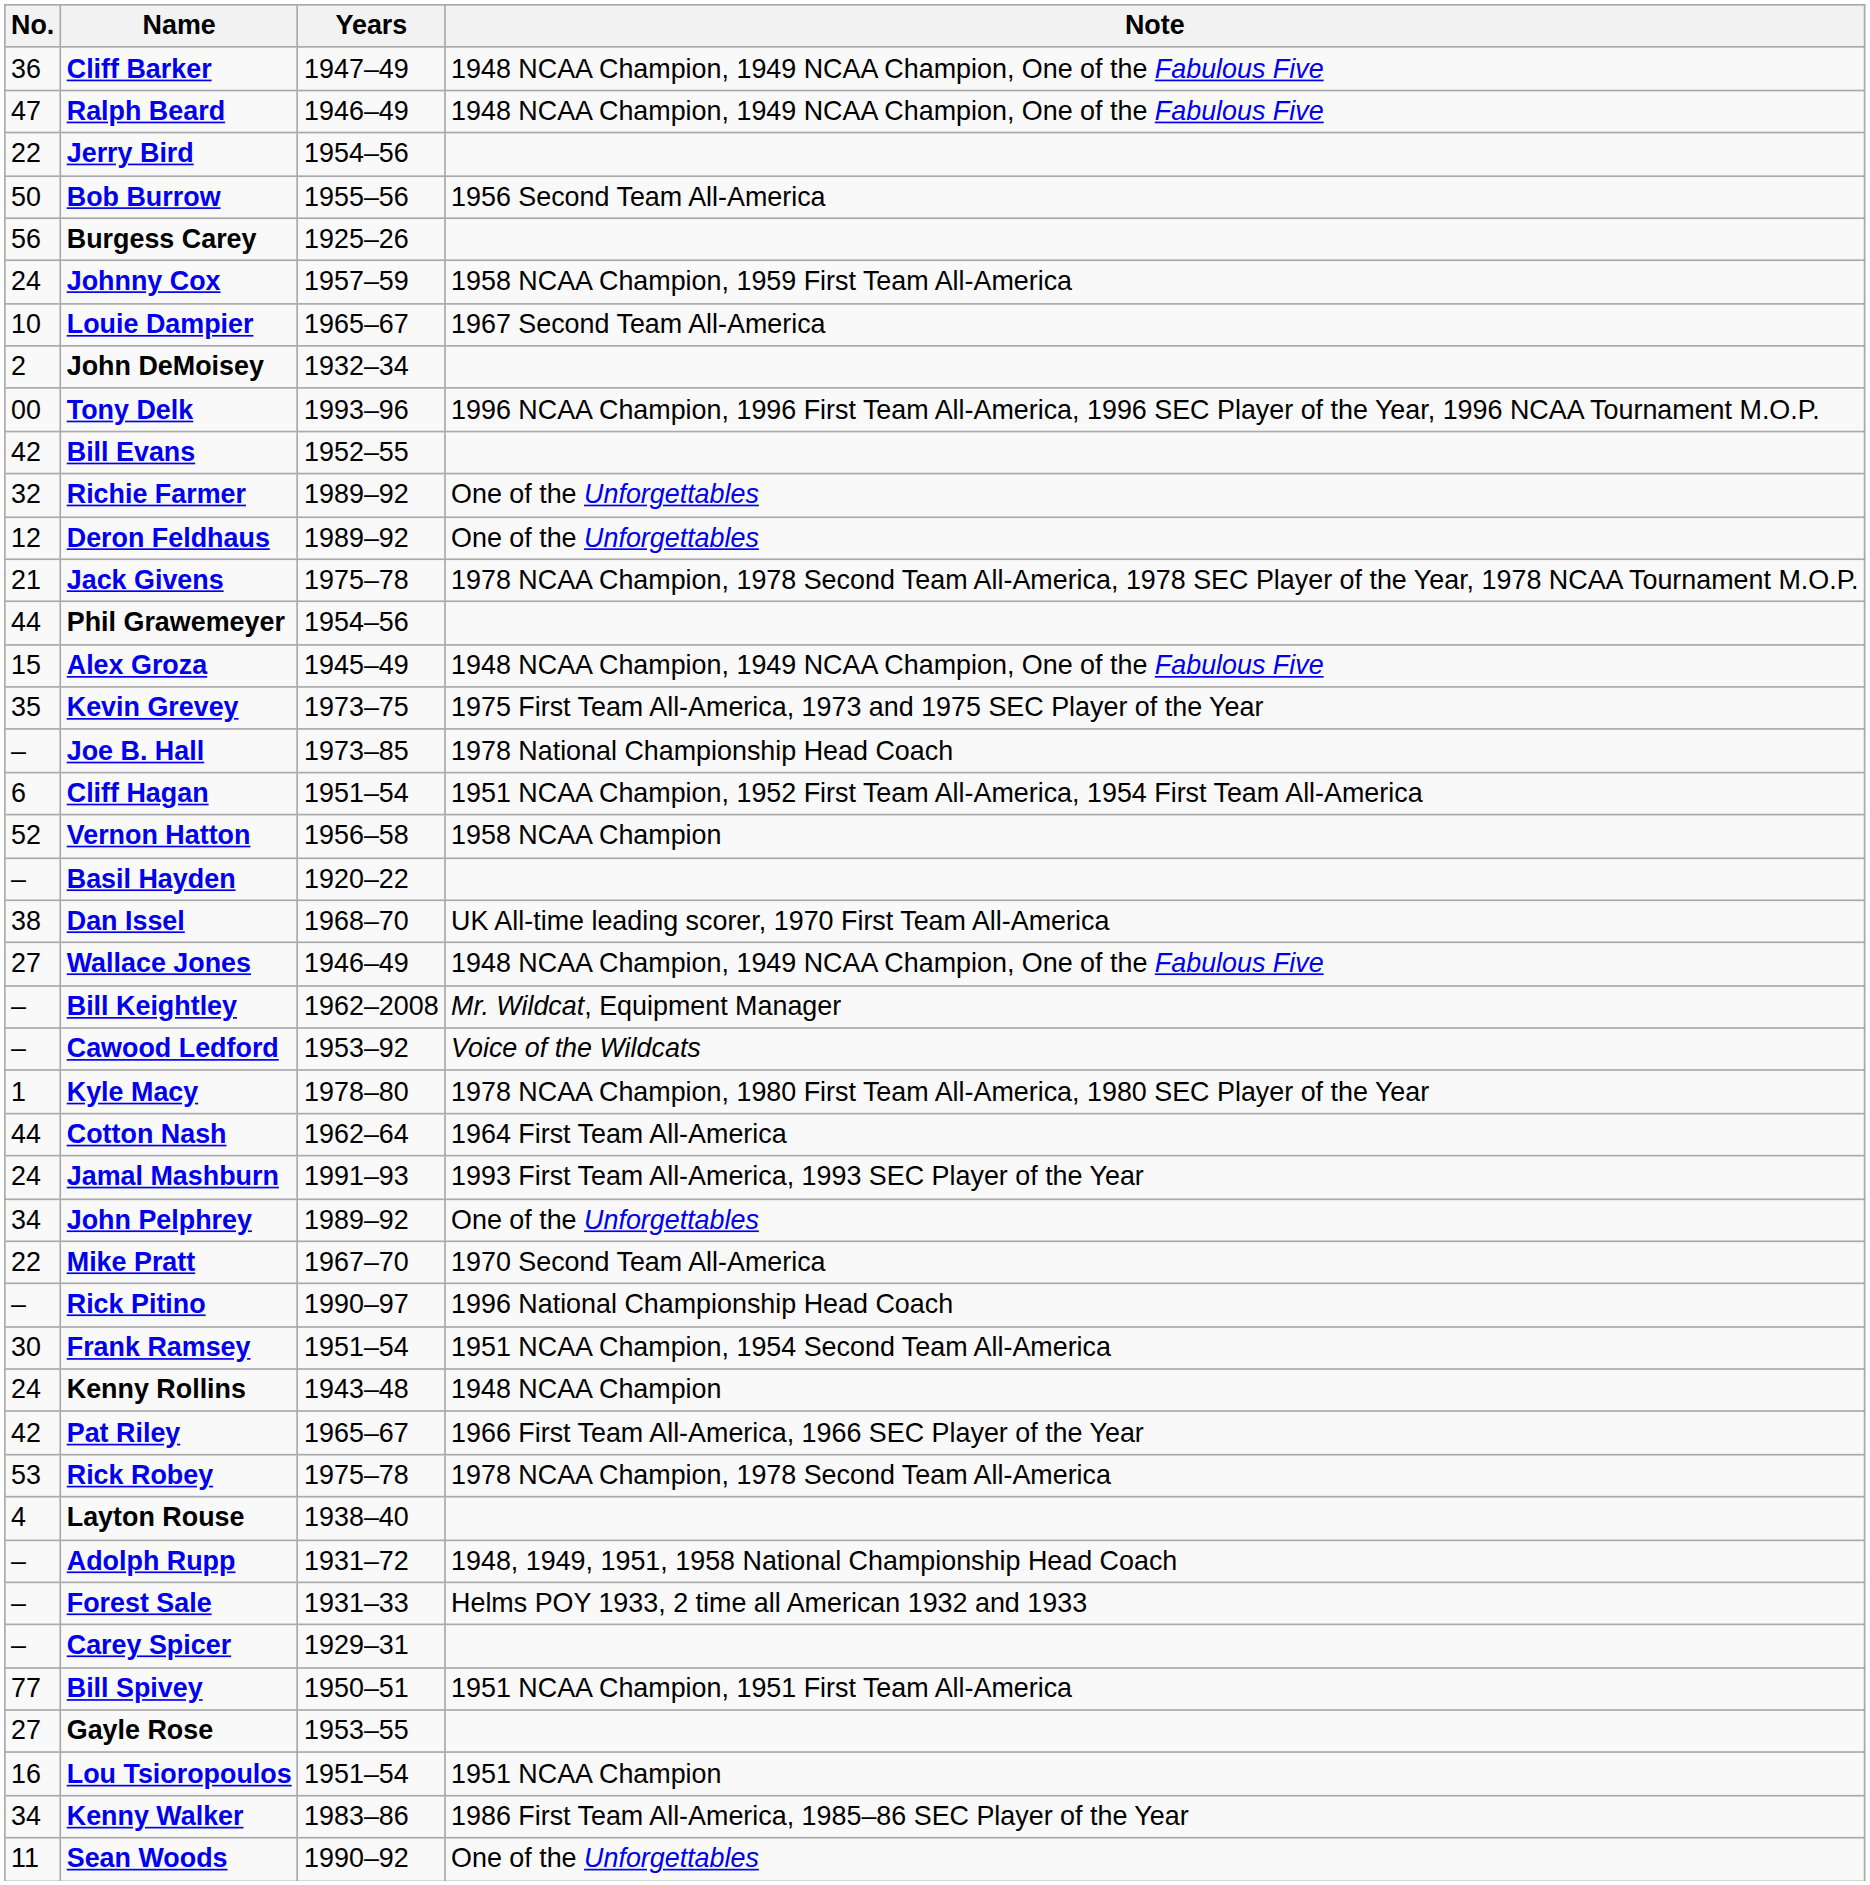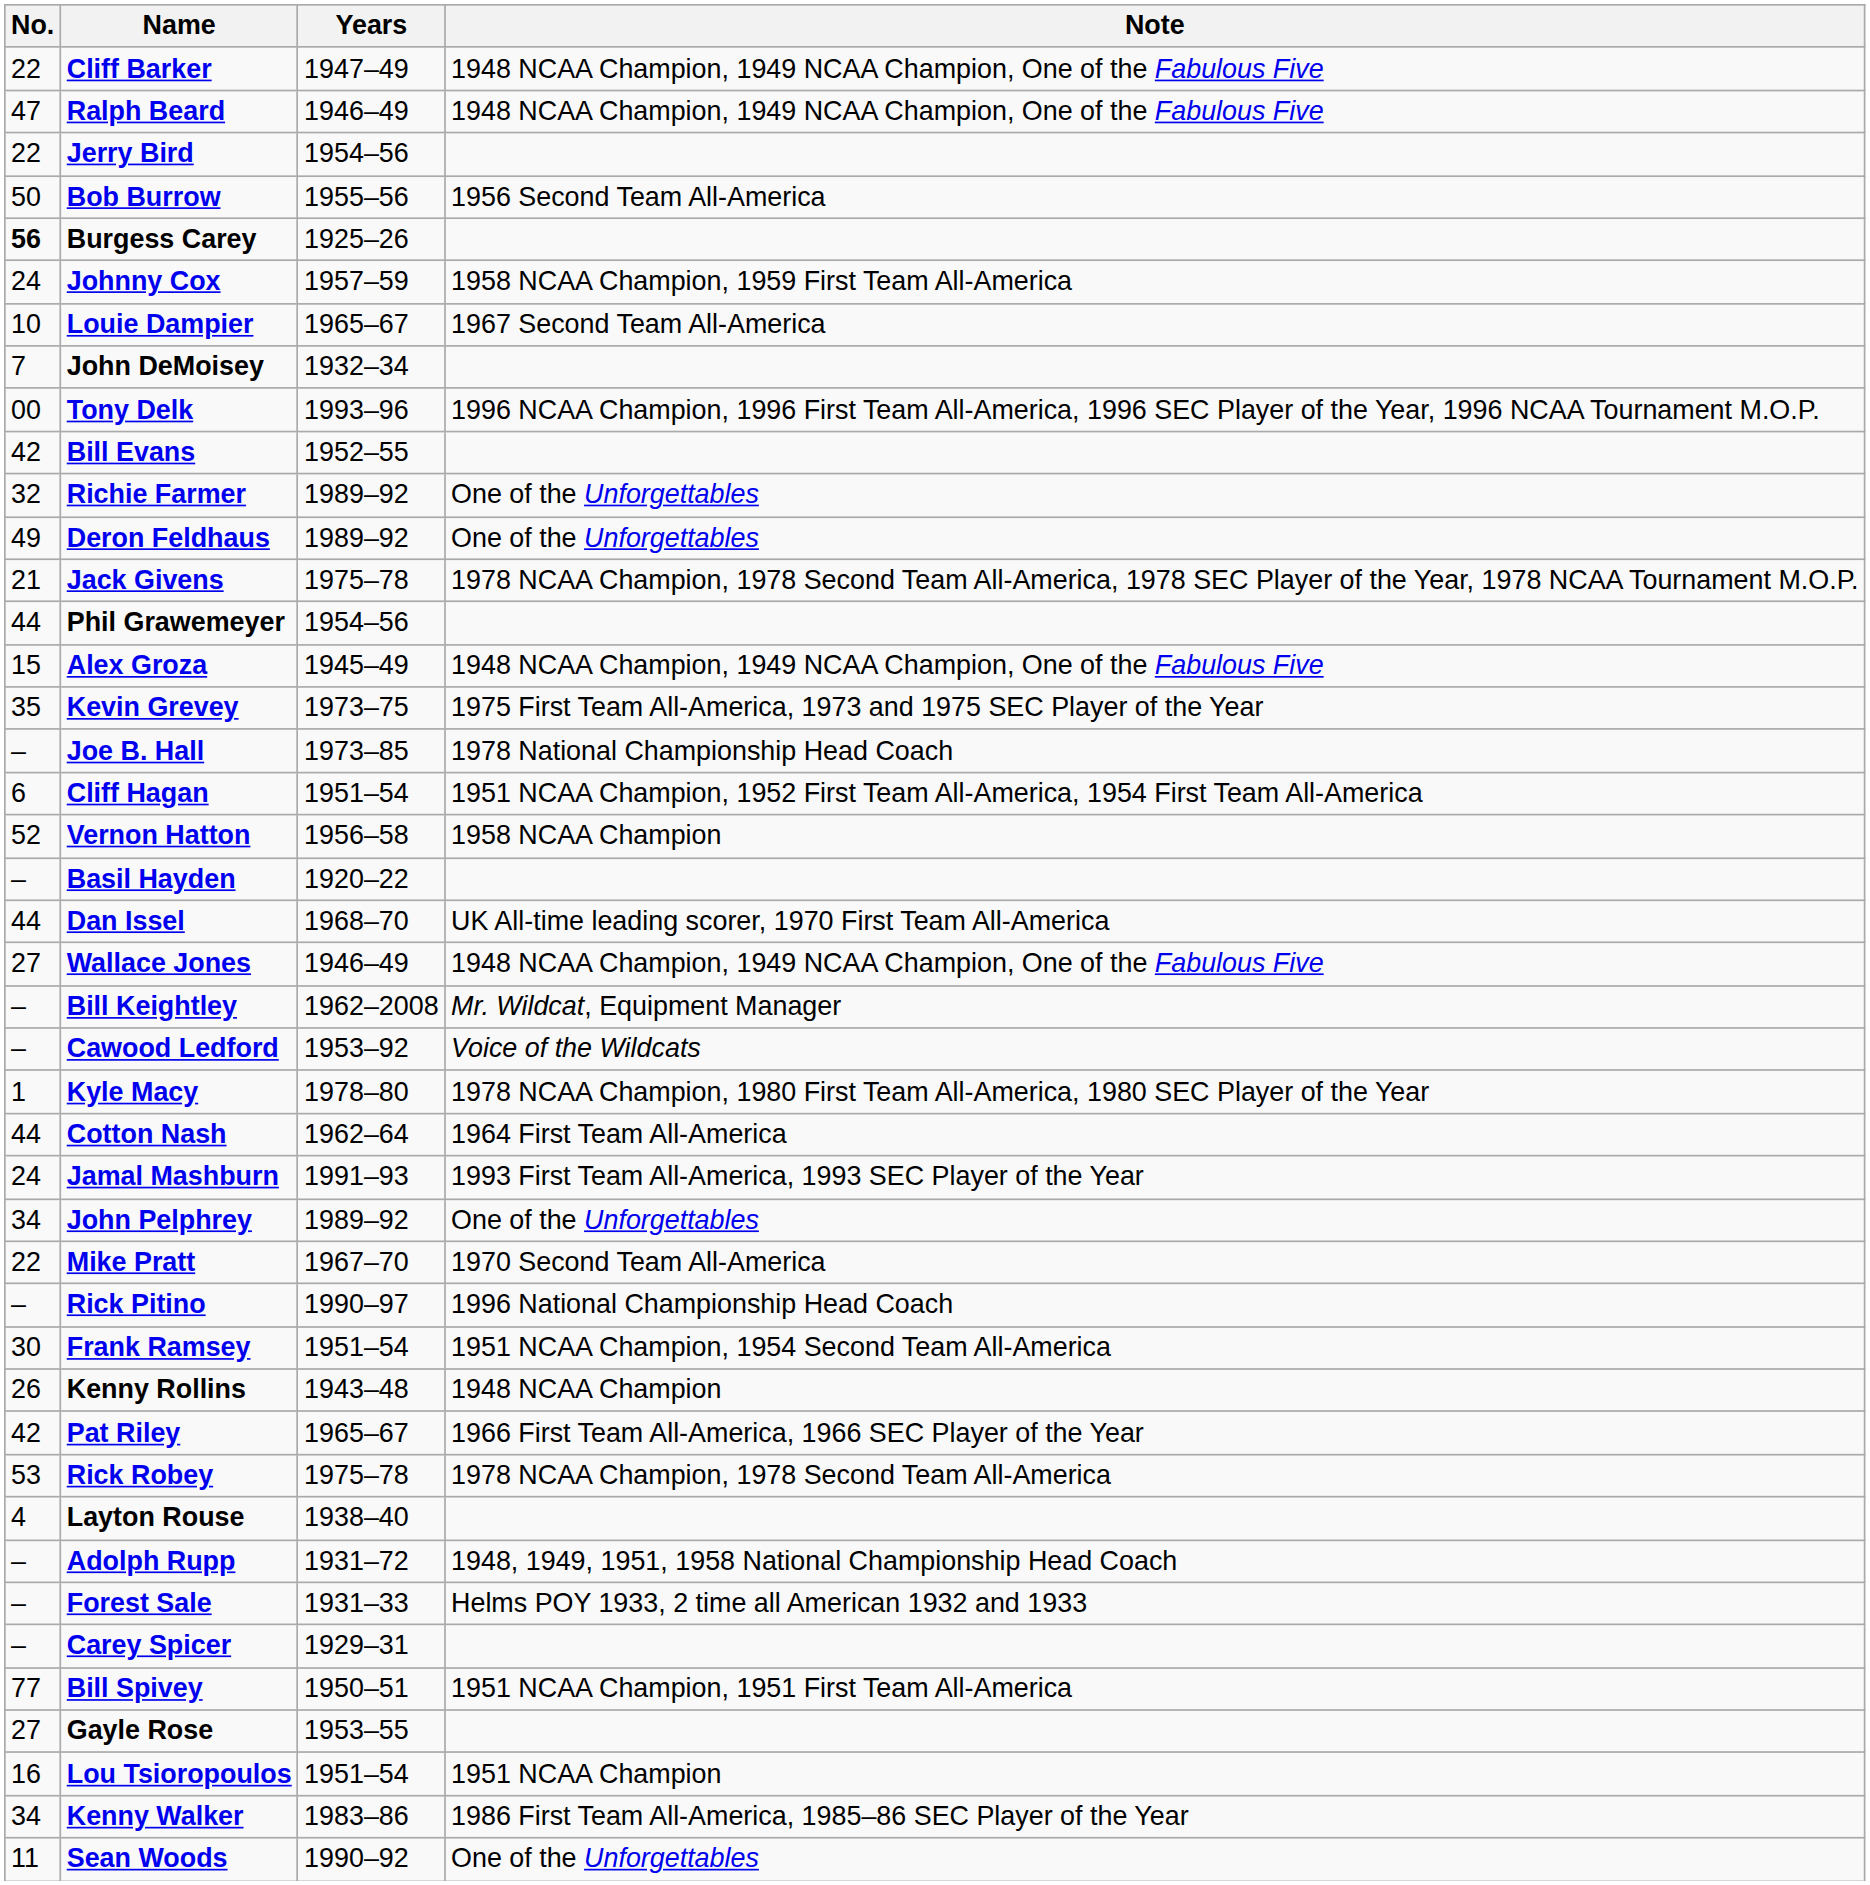Cliff Barker | No.: 36 -> 22
Burgess Carey | No.: normal -> bold
John DeMoisey | No.: 2 -> 7
Deron Feldhaus | No.: 12 -> 49
Dan Issel | No.: 38 -> 44
Kenny Rollins | No.: 24 -> 26
